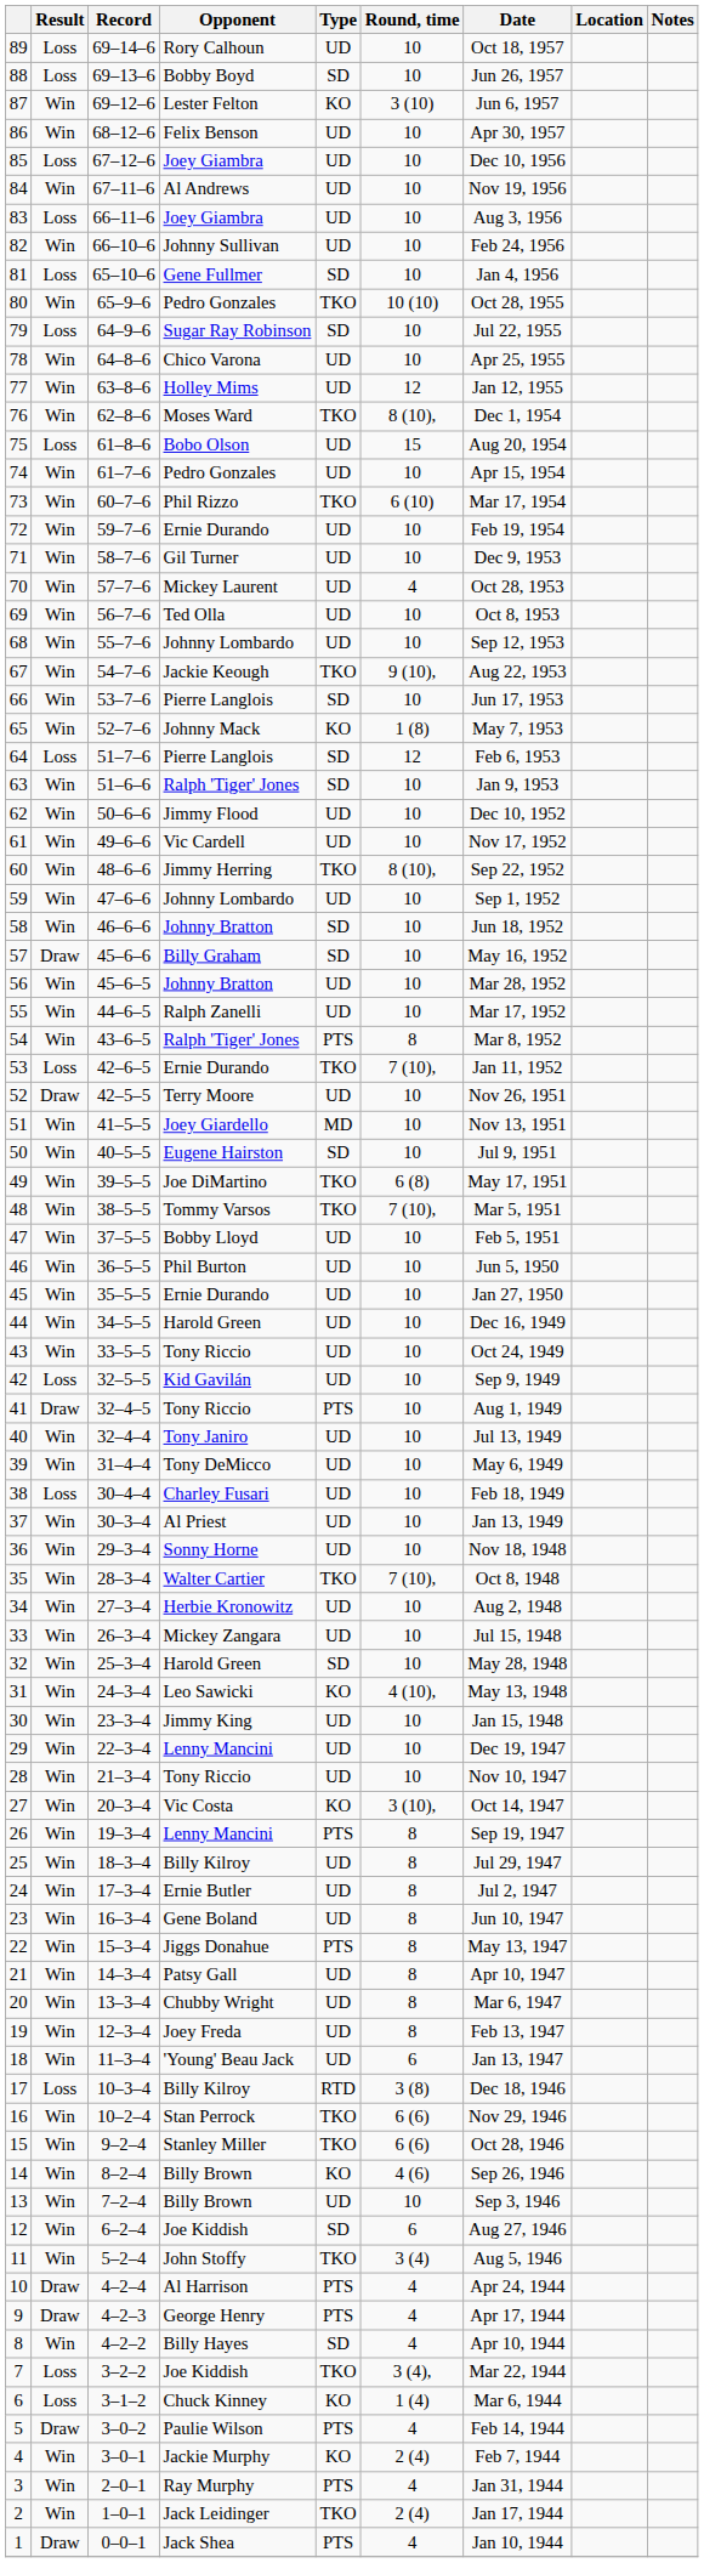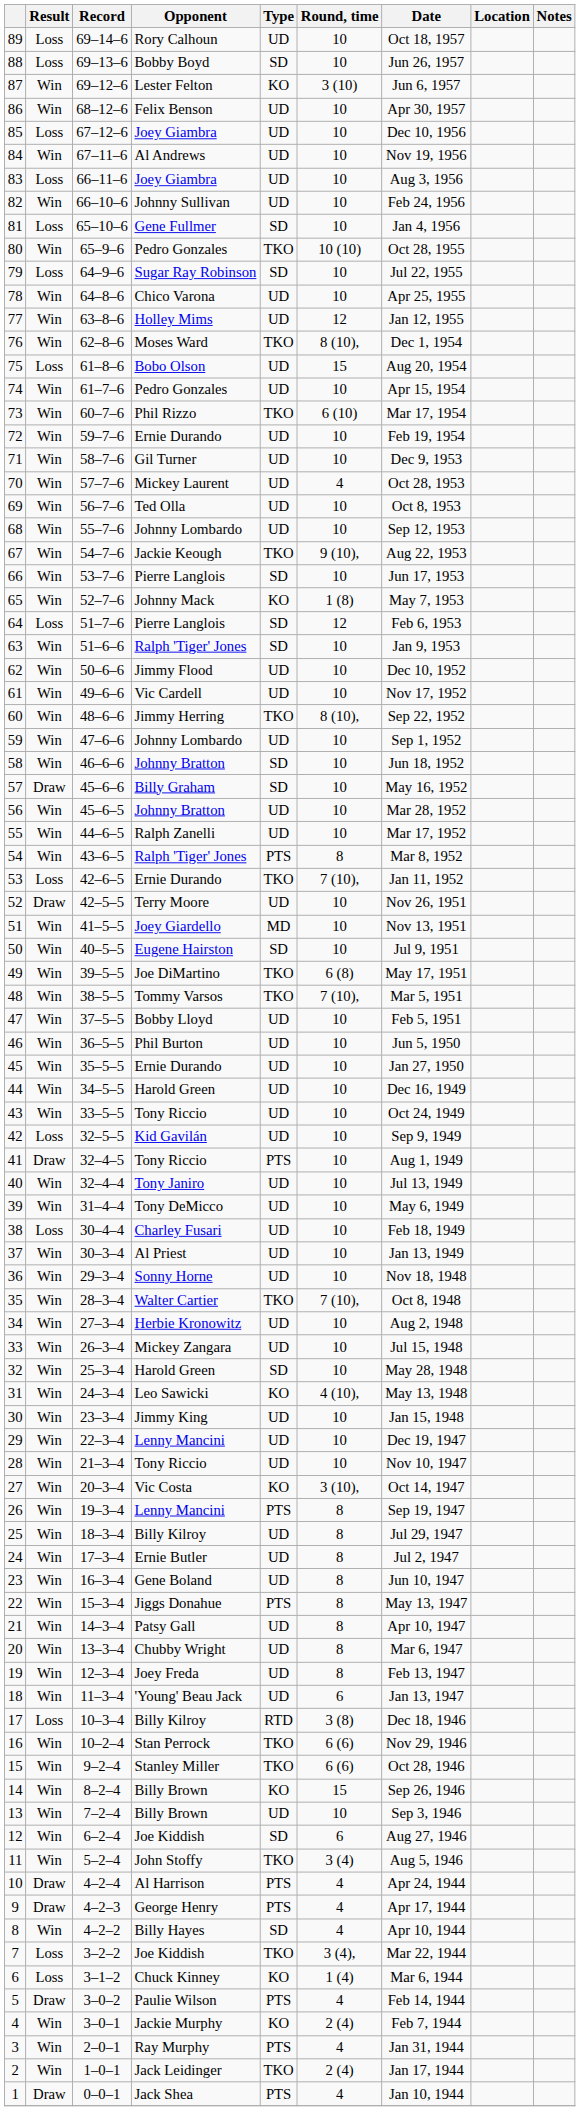14 | Round, time: 4 (6) -> 15
